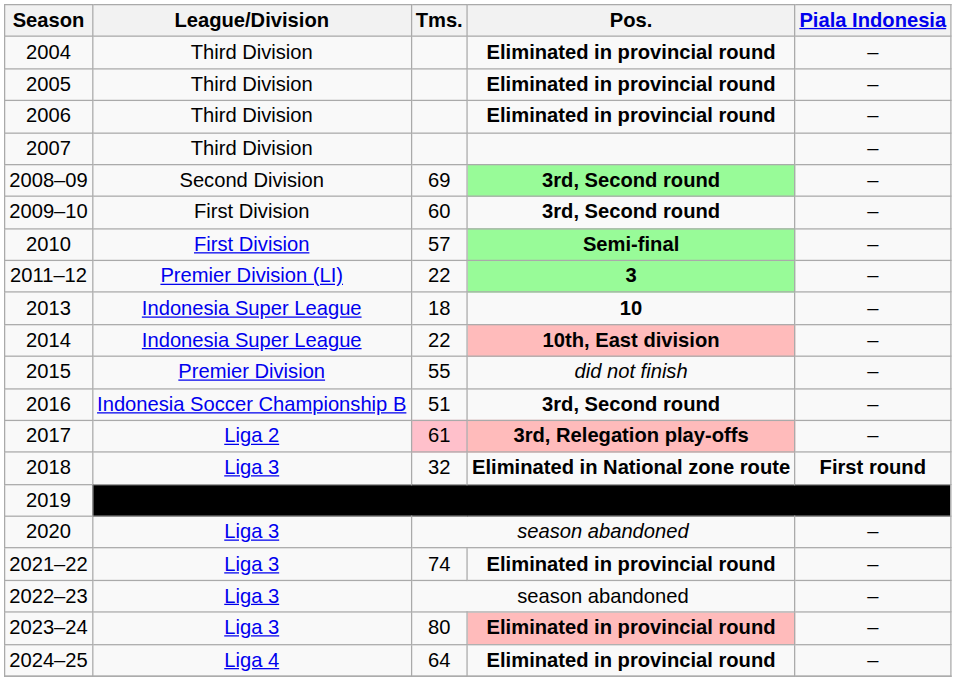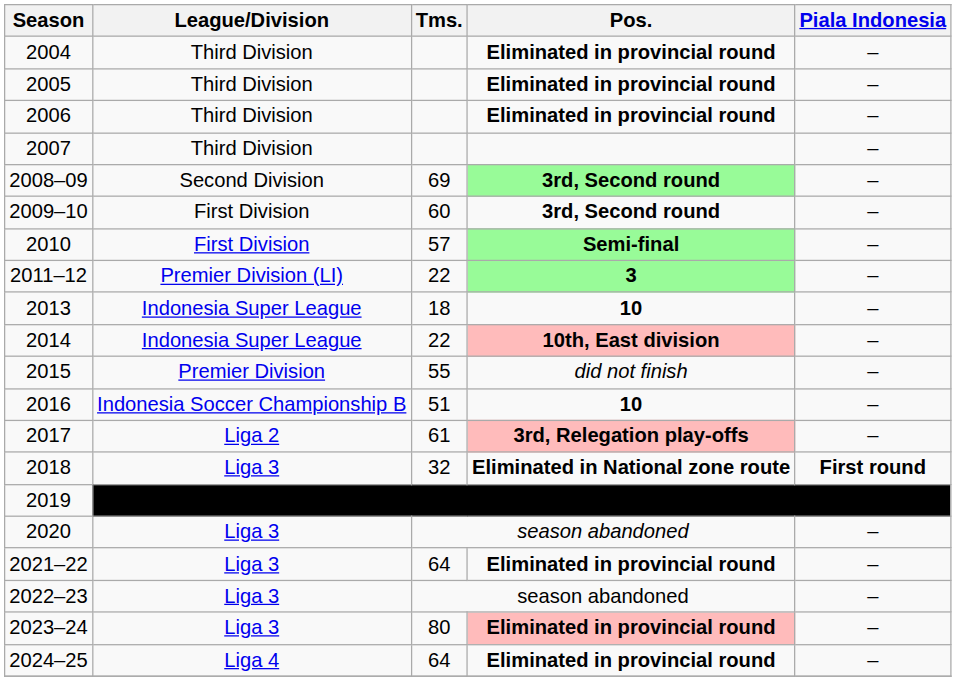2016 | Pos.: 3rd, Second round -> 10
2017 | Tms.: pink background -> no background
2021–22 | Tms.: 74 -> 64
